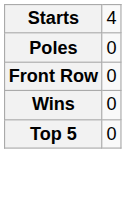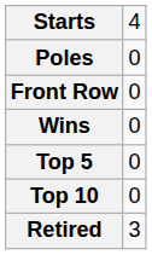+ row: Top 10 | 0
+ row: Retired | 3
